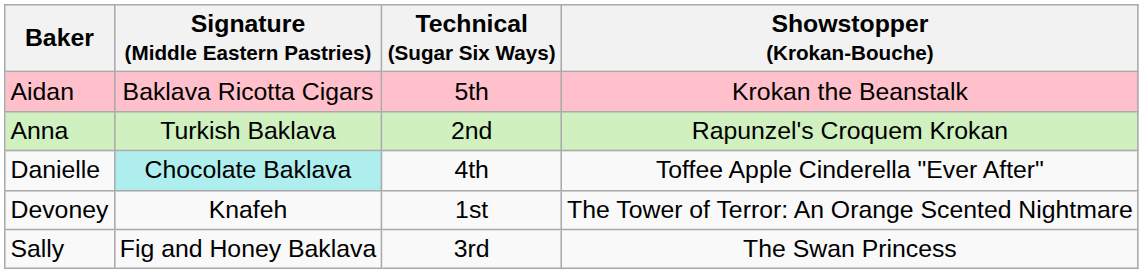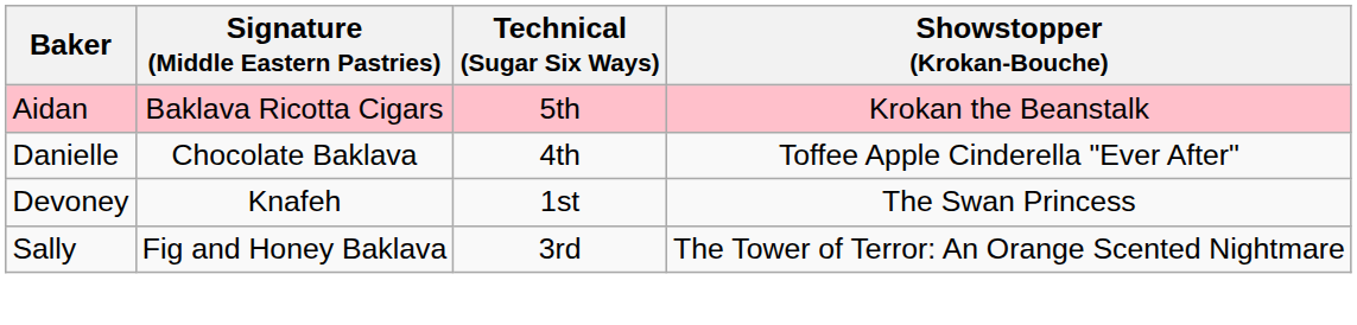- row: Anna | Turkish Baklava | 2nd | Rapunzel's Croquem Krokan
Danielle | Signature (Middle Eastern Pastries): paleturquoise background -> no background
Devoney | Showstopper (Krokan-Bouche): The Tower of Terror: An Orange Scented Nightmare -> The Swan Princess
Sally | Showstopper (Krokan-Bouche): The Swan Princess -> The Tower of Terror: An Orange Scented Nightmare
